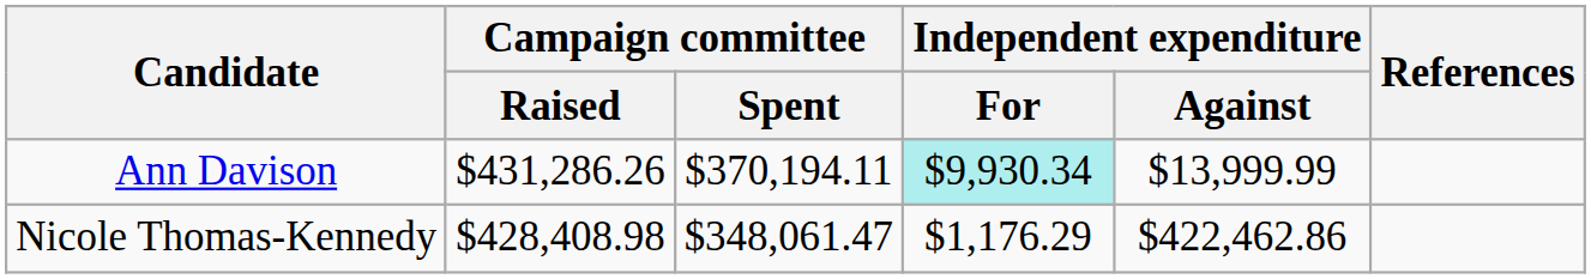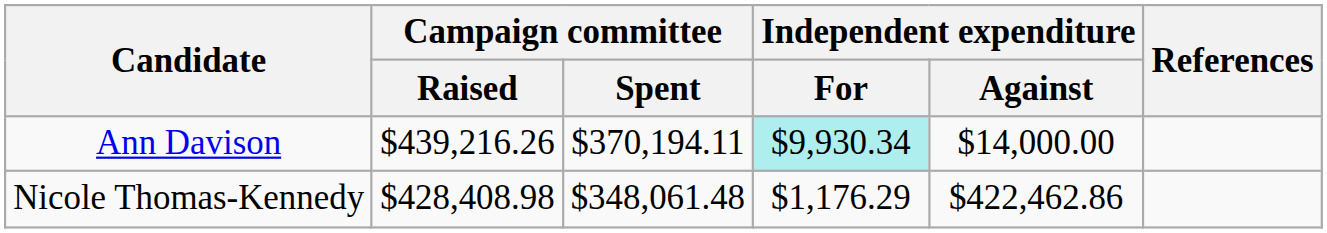Ann Davison | Campaign committee / Raised: $431,286.26 -> $439,216.26
Ann Davison | Independent expenditure / Against: $13,999.99 -> $14,000.00
Nicole Thomas-Kennedy | Campaign committee / Spent: $348,061.47 -> $348,061.48
